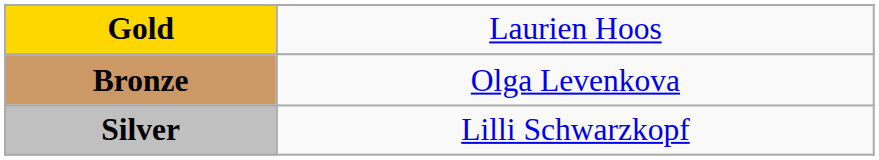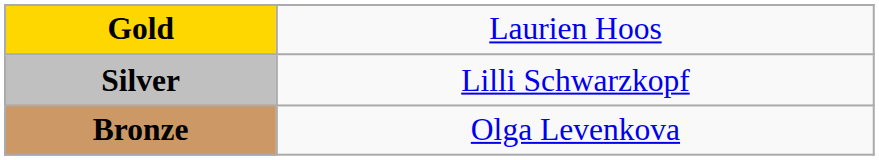rows swapped: Silver <-> Bronze
